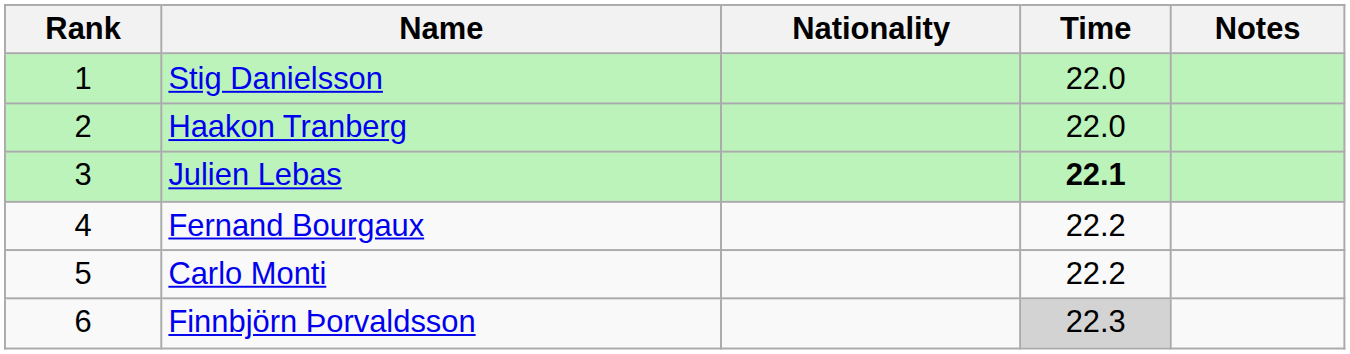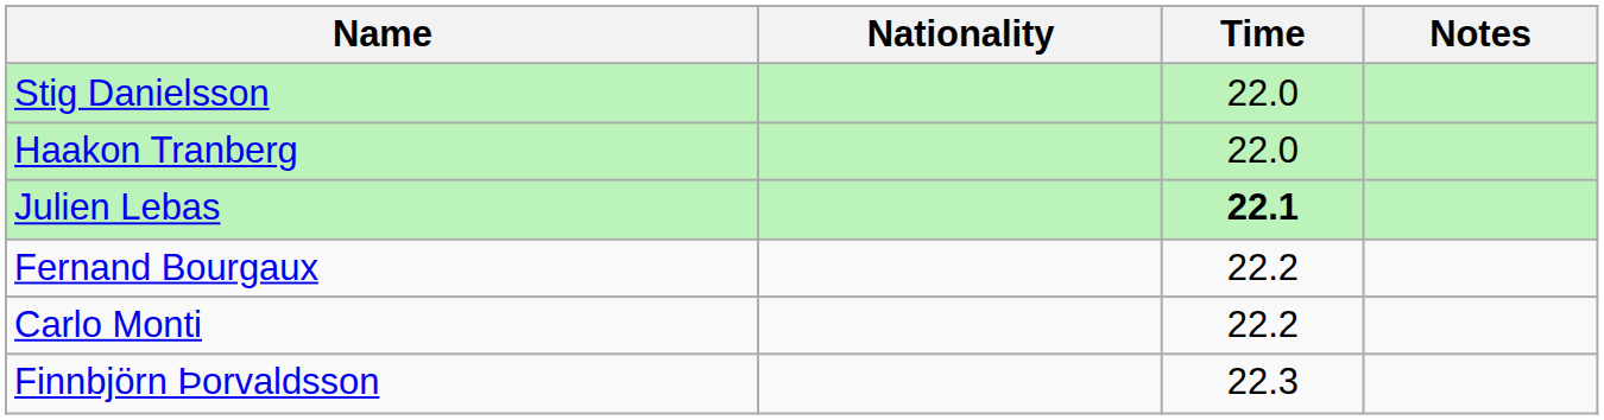- column: Rank | 1 | 2 | 3 | 4 | 5 | 6
Finnbjörn Þorvaldsson | Time: lightgrey background -> no background
